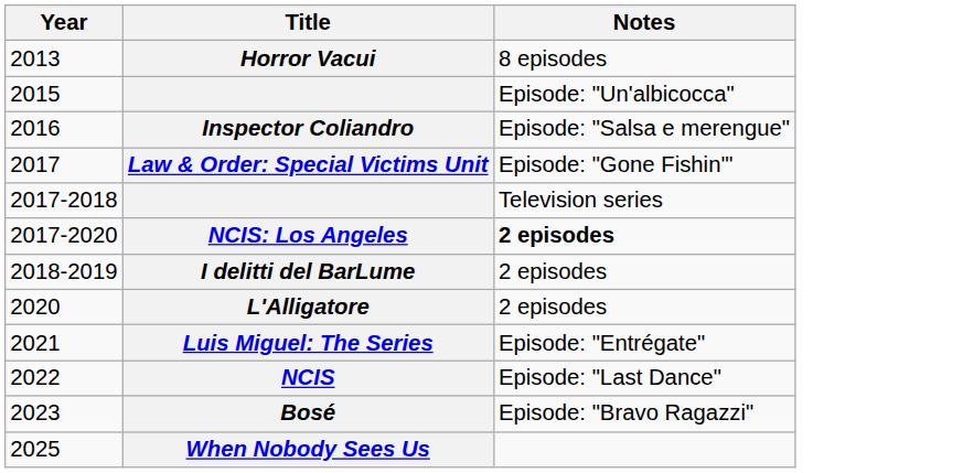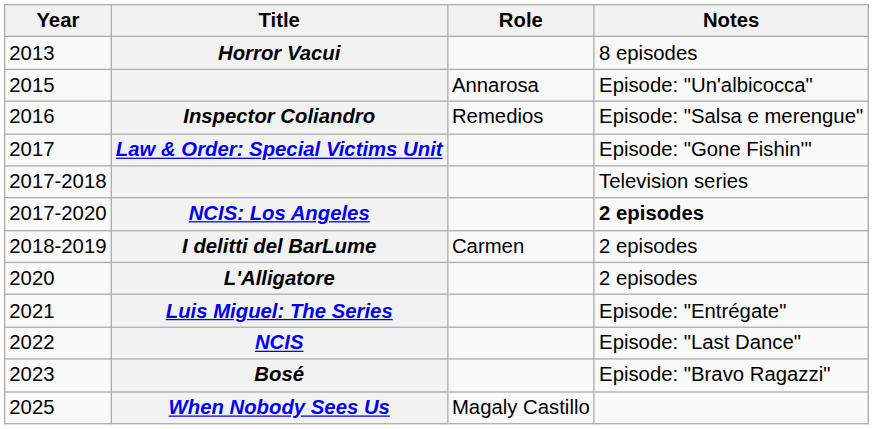+ column: Role | Annarosa | Remedios | Carmen | Magaly Castillo
